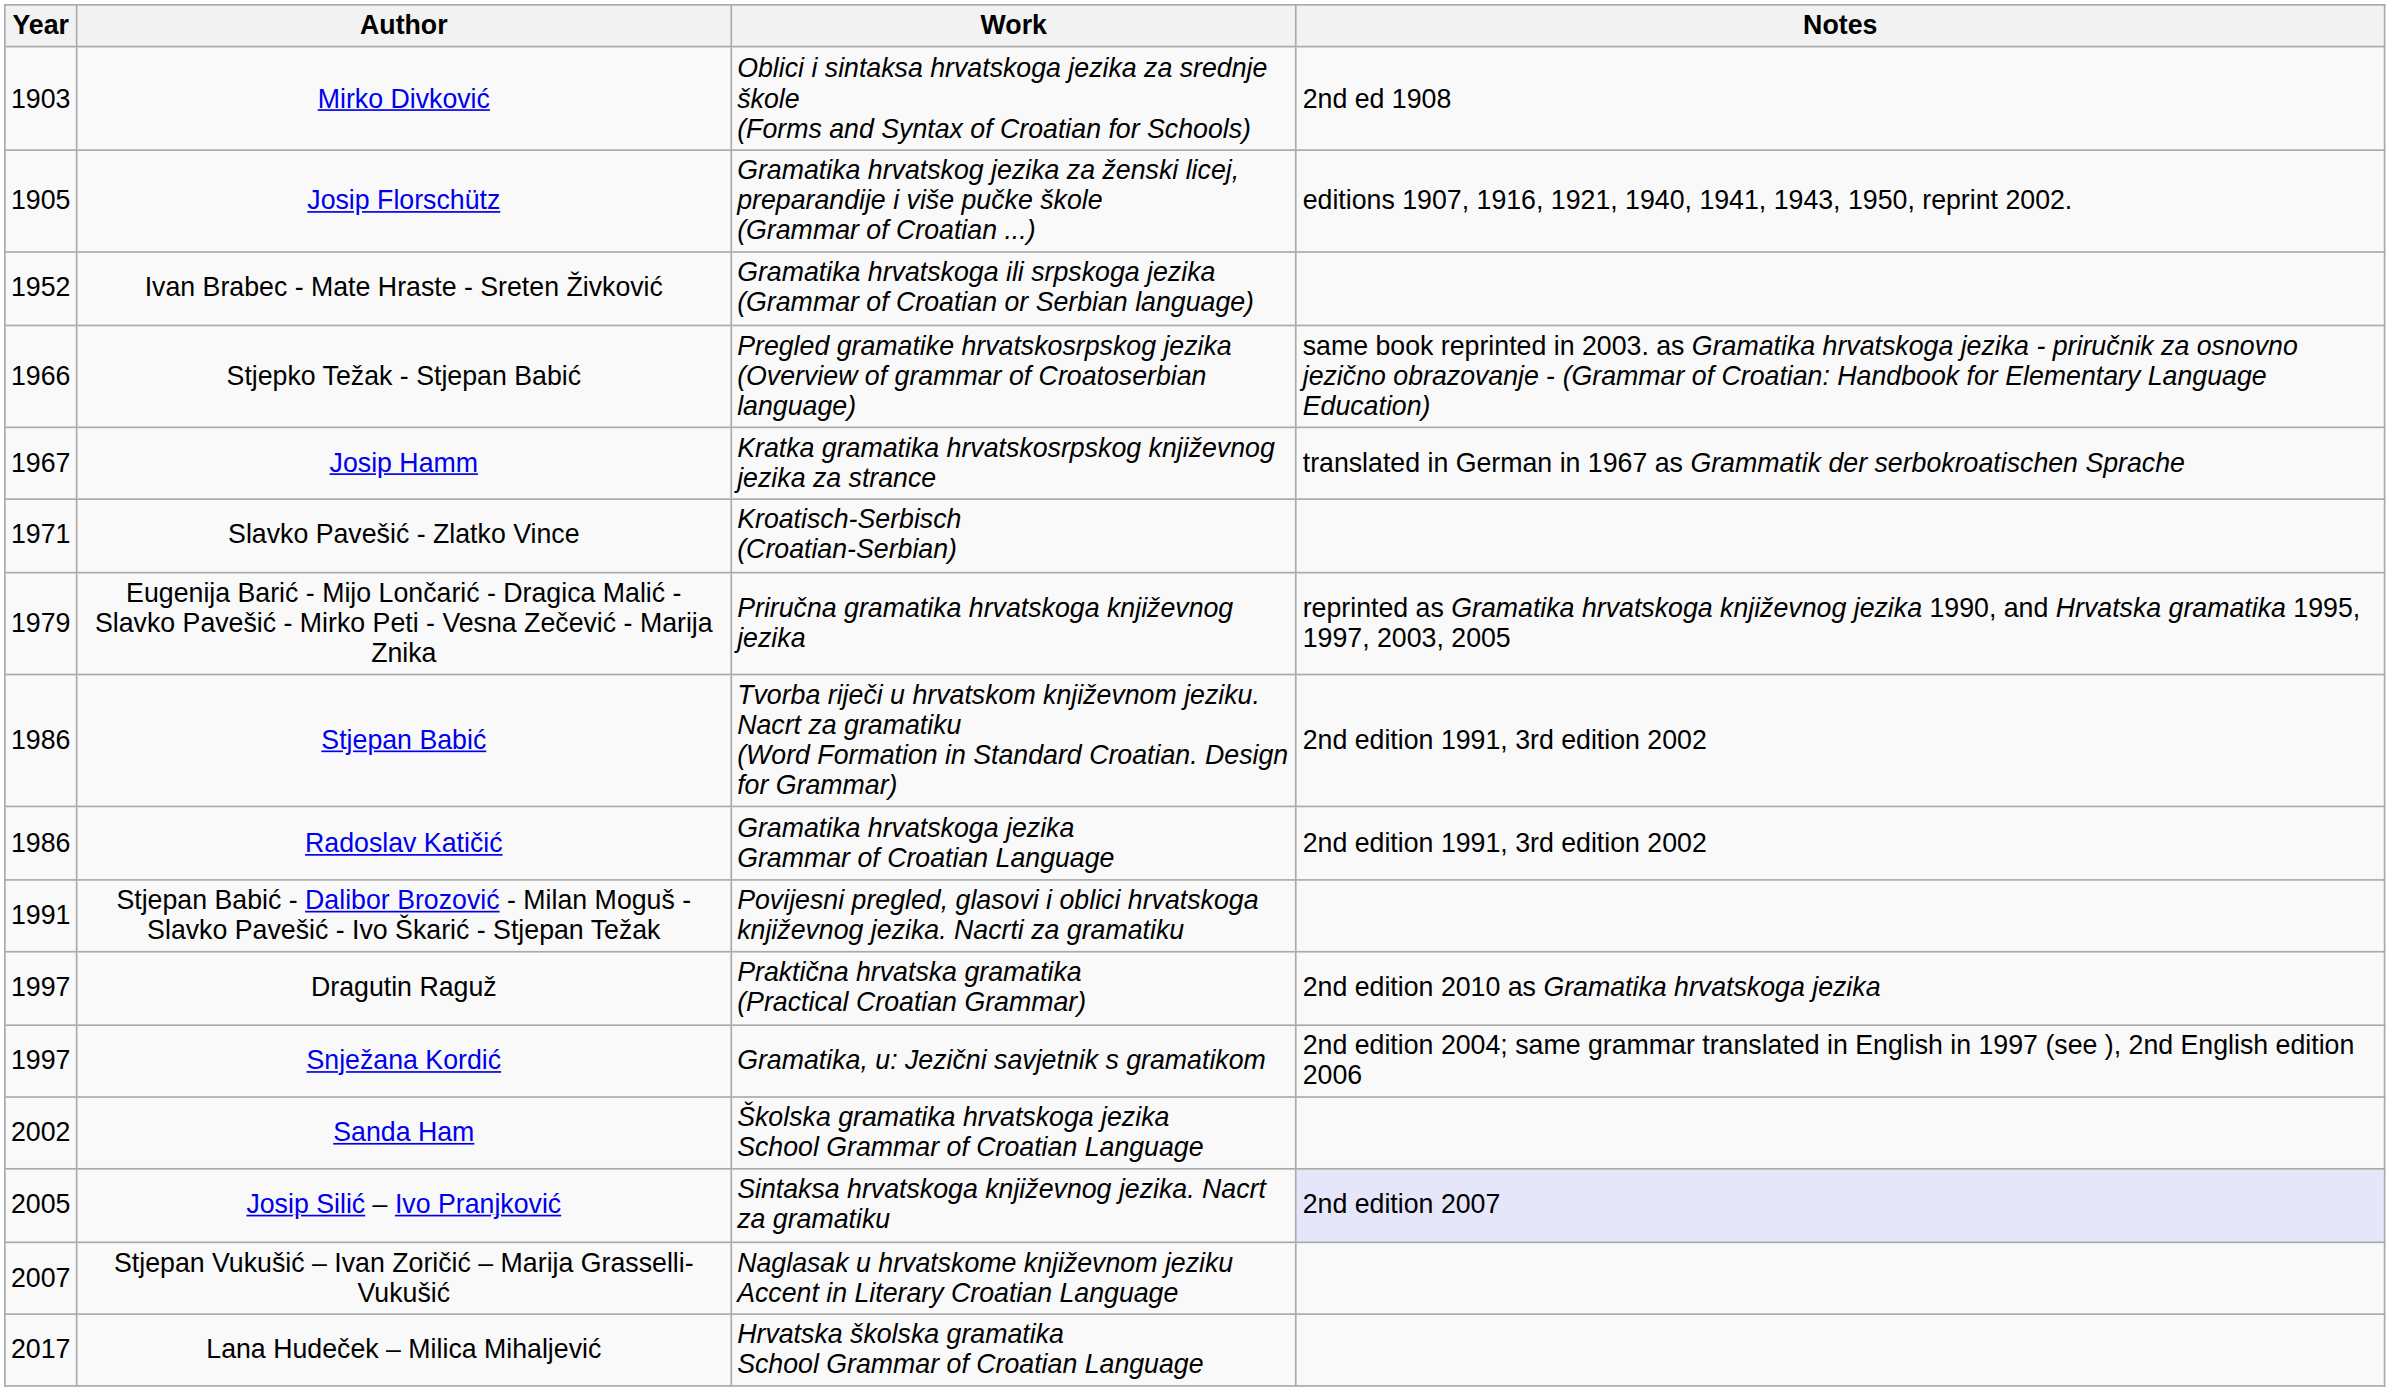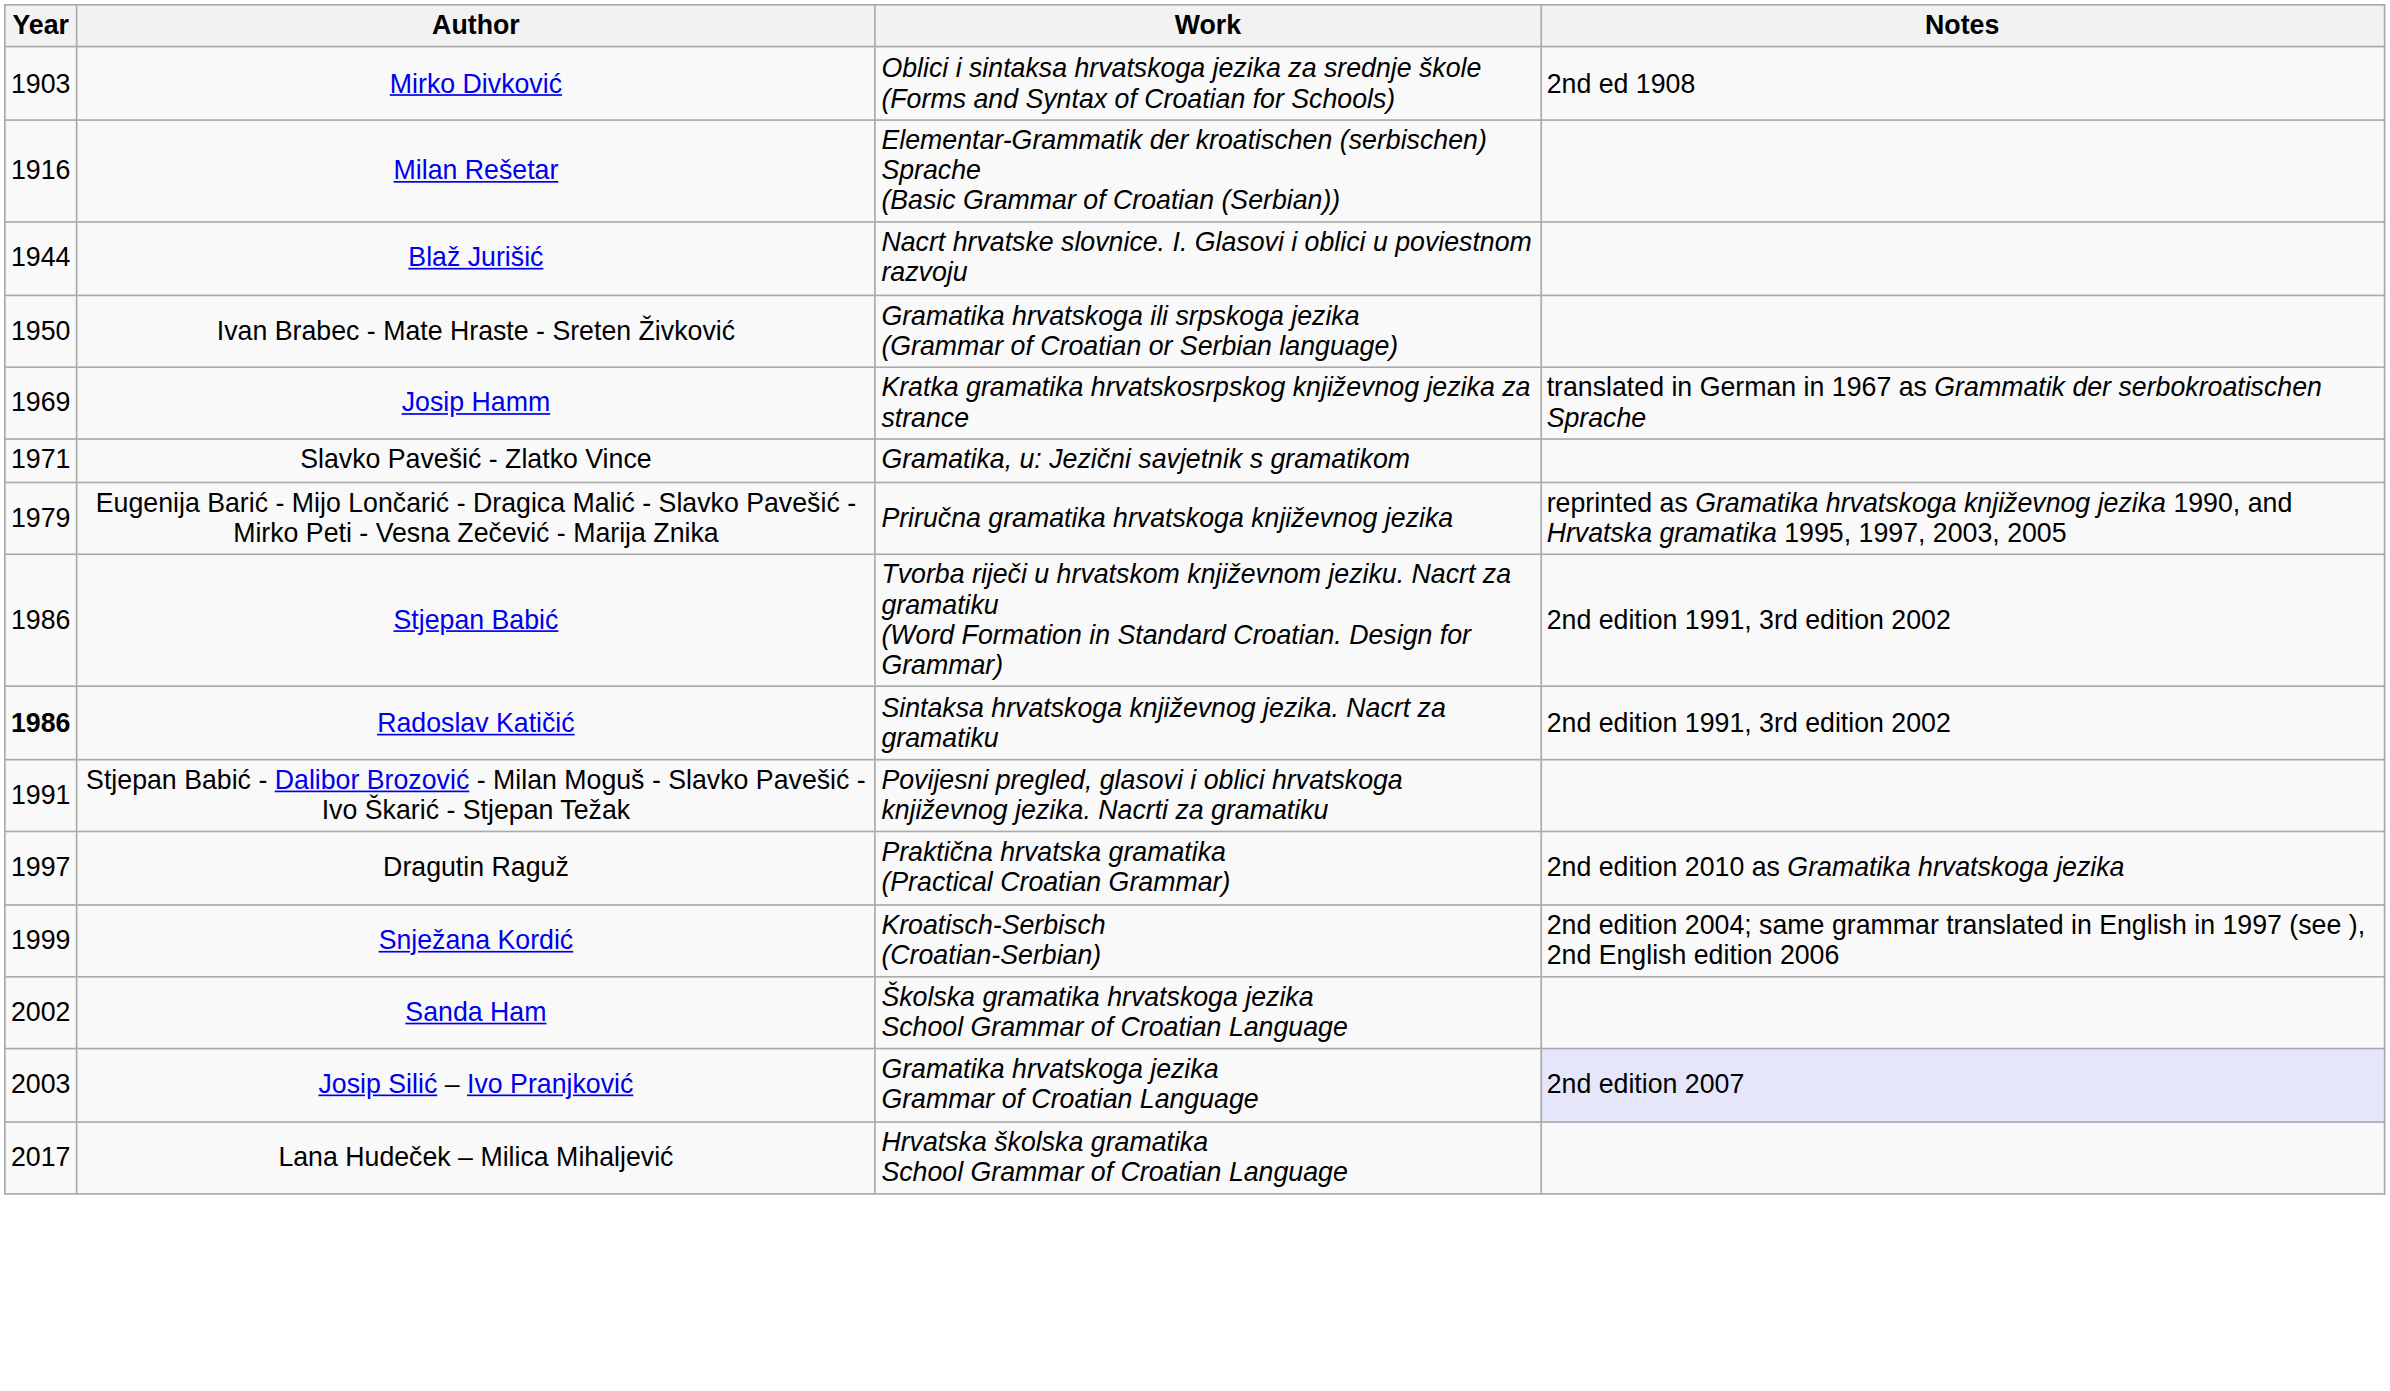- row: 1905 | Josip Florschütz | Gramatika hrvatskog jezika za ženski licej, preparandije i više pučke škole (Grammar of Croatian ...) | editions 1907, 1916, 1921, 1940, 1941, 1943, 1950, reprint 2002.
+ row: 1916 | Milan Rešetar | Elementar-Grammatik der kroatischen (serbischen) Sprache (Basic Grammar of Croatian (Serbian))
+ row: 1944 | Blaž Jurišić | Nacrt hrvatske slovnice. I. Glasovi i oblici u poviestnom razvoju
Ivan Brabec - Mate Hraste - Sreten Živković | Year: 1952 -> 1950
- row: 1966 | Stjepko Težak - Stjepan Babić | Pregled gramatike hrvatskosrpskog jezika (Overview of grammar of Croatoserbian language) | same book reprinted in 2003. as Gramatika hrvatskoga jezika - priručnik za osnovno jezično obrazovanje - (Grammar of Croatian: Handbook for Elementary Language Education)
Josip Hamm | Year: 1967 -> 1969
Slavko Pavešić - Zlatko Vince | Work: Kroatisch-Serbisch (Croatian-Serbian) -> Gramatika, u: Jezični savjetnik s gramatikom
Radoslav Katičić | Year: normal -> bold
Radoslav Katičić | Work: Gramatika hrvatskoga jezika Grammar of Croatian Language -> Sintaksa hrvatskoga književnog jezika. Nacrt za gramatiku
Snježana Kordić | Year: 1997 -> 1999
Snježana Kordić | Work: Gramatika, u: Jezični savjetnik s gramatikom -> Kroatisch-Serbisch (Croatian-Serbian)
Josip Silić – Ivo Pranjković | Year: 2005 -> 2003
Josip Silić – Ivo Pranjković | Work: Sintaksa hrvatskoga književnog jezika. Nacrt za gramatiku -> Gramatika hrvatskoga jezika Grammar of Croatian Language
- row: 2007 | Stjepan Vukušić – Ivan Zoričić – Marija Grasselli-Vukušić | Naglasak u hrvatskome književnom jeziku Accent in Literary Croatian Language
